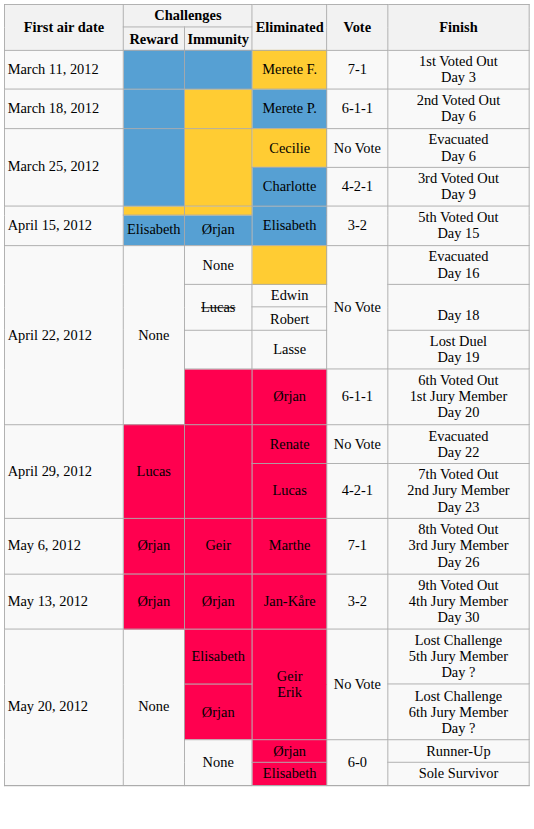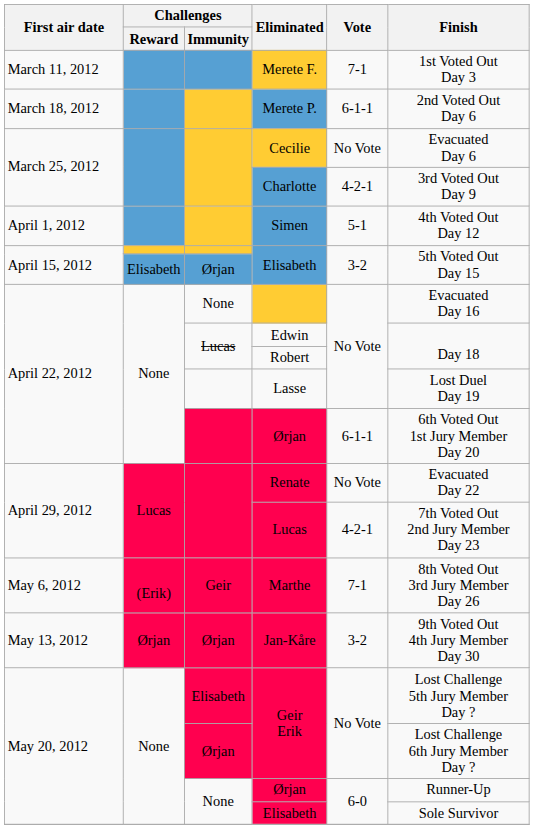+ row: April 1, 2012 | Simen | 5-1 | 4th Voted Out Day 12
Marthe | Challenges / Reward: Ørjan -> (Erik)
